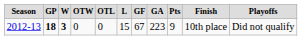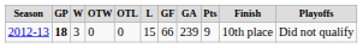2012-13 | column 3: bold -> normal
2012-13 | column 7: 67 -> 66
2012-13 | column 8: 223 -> 239
